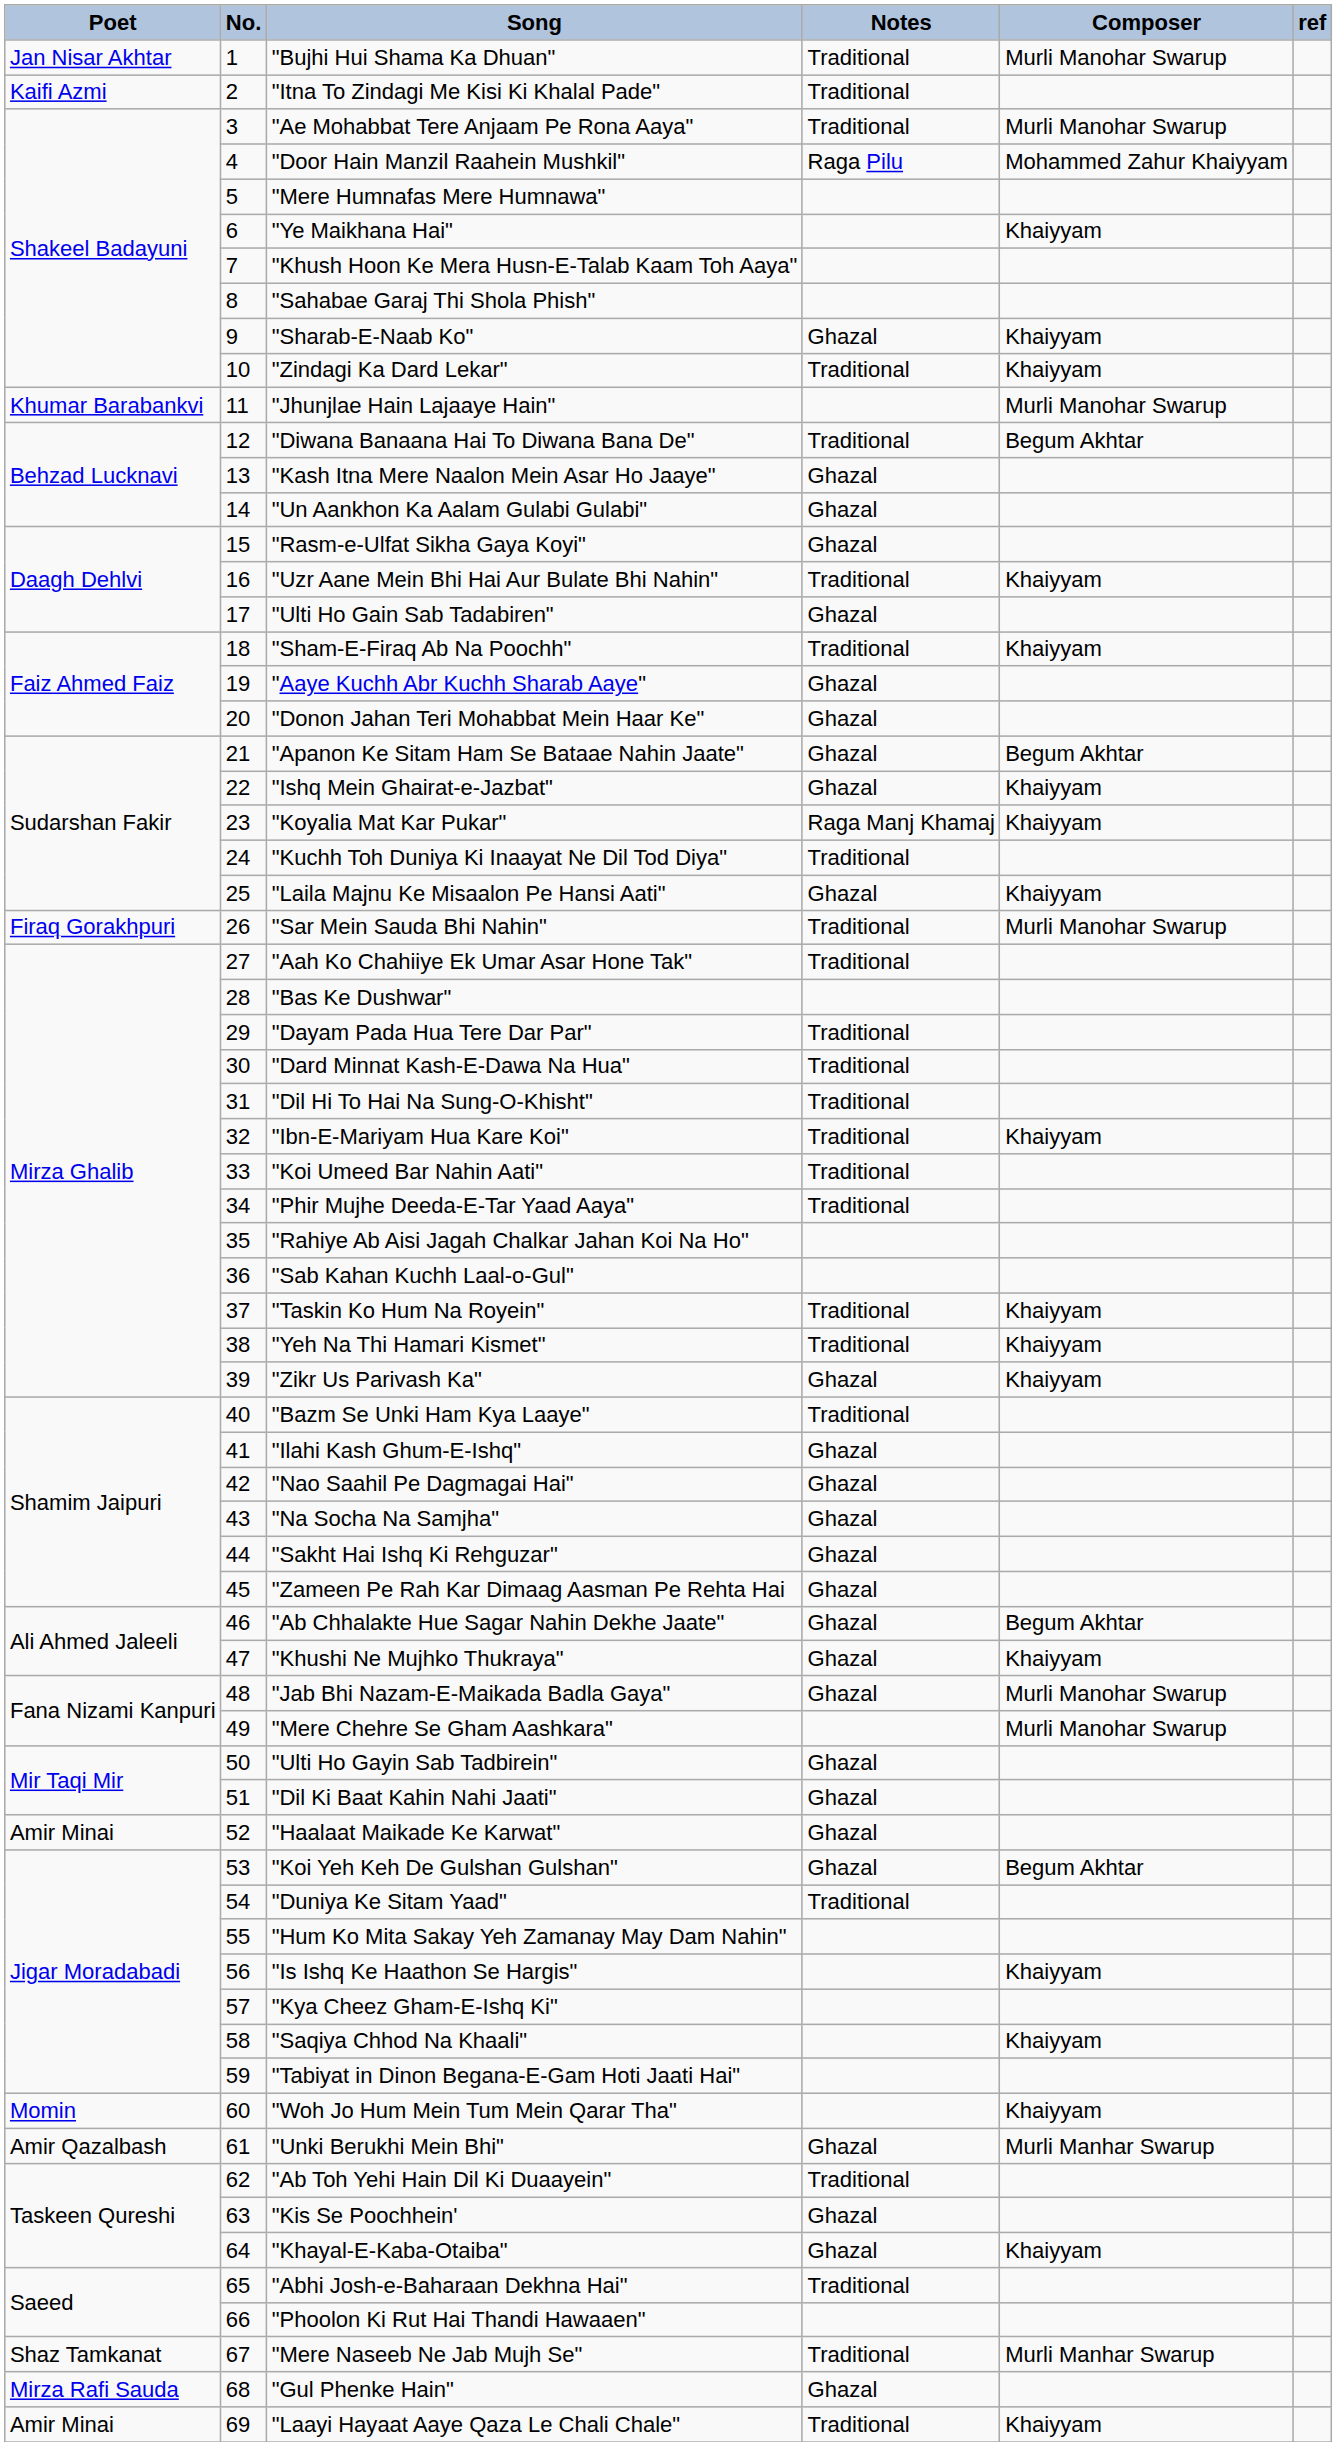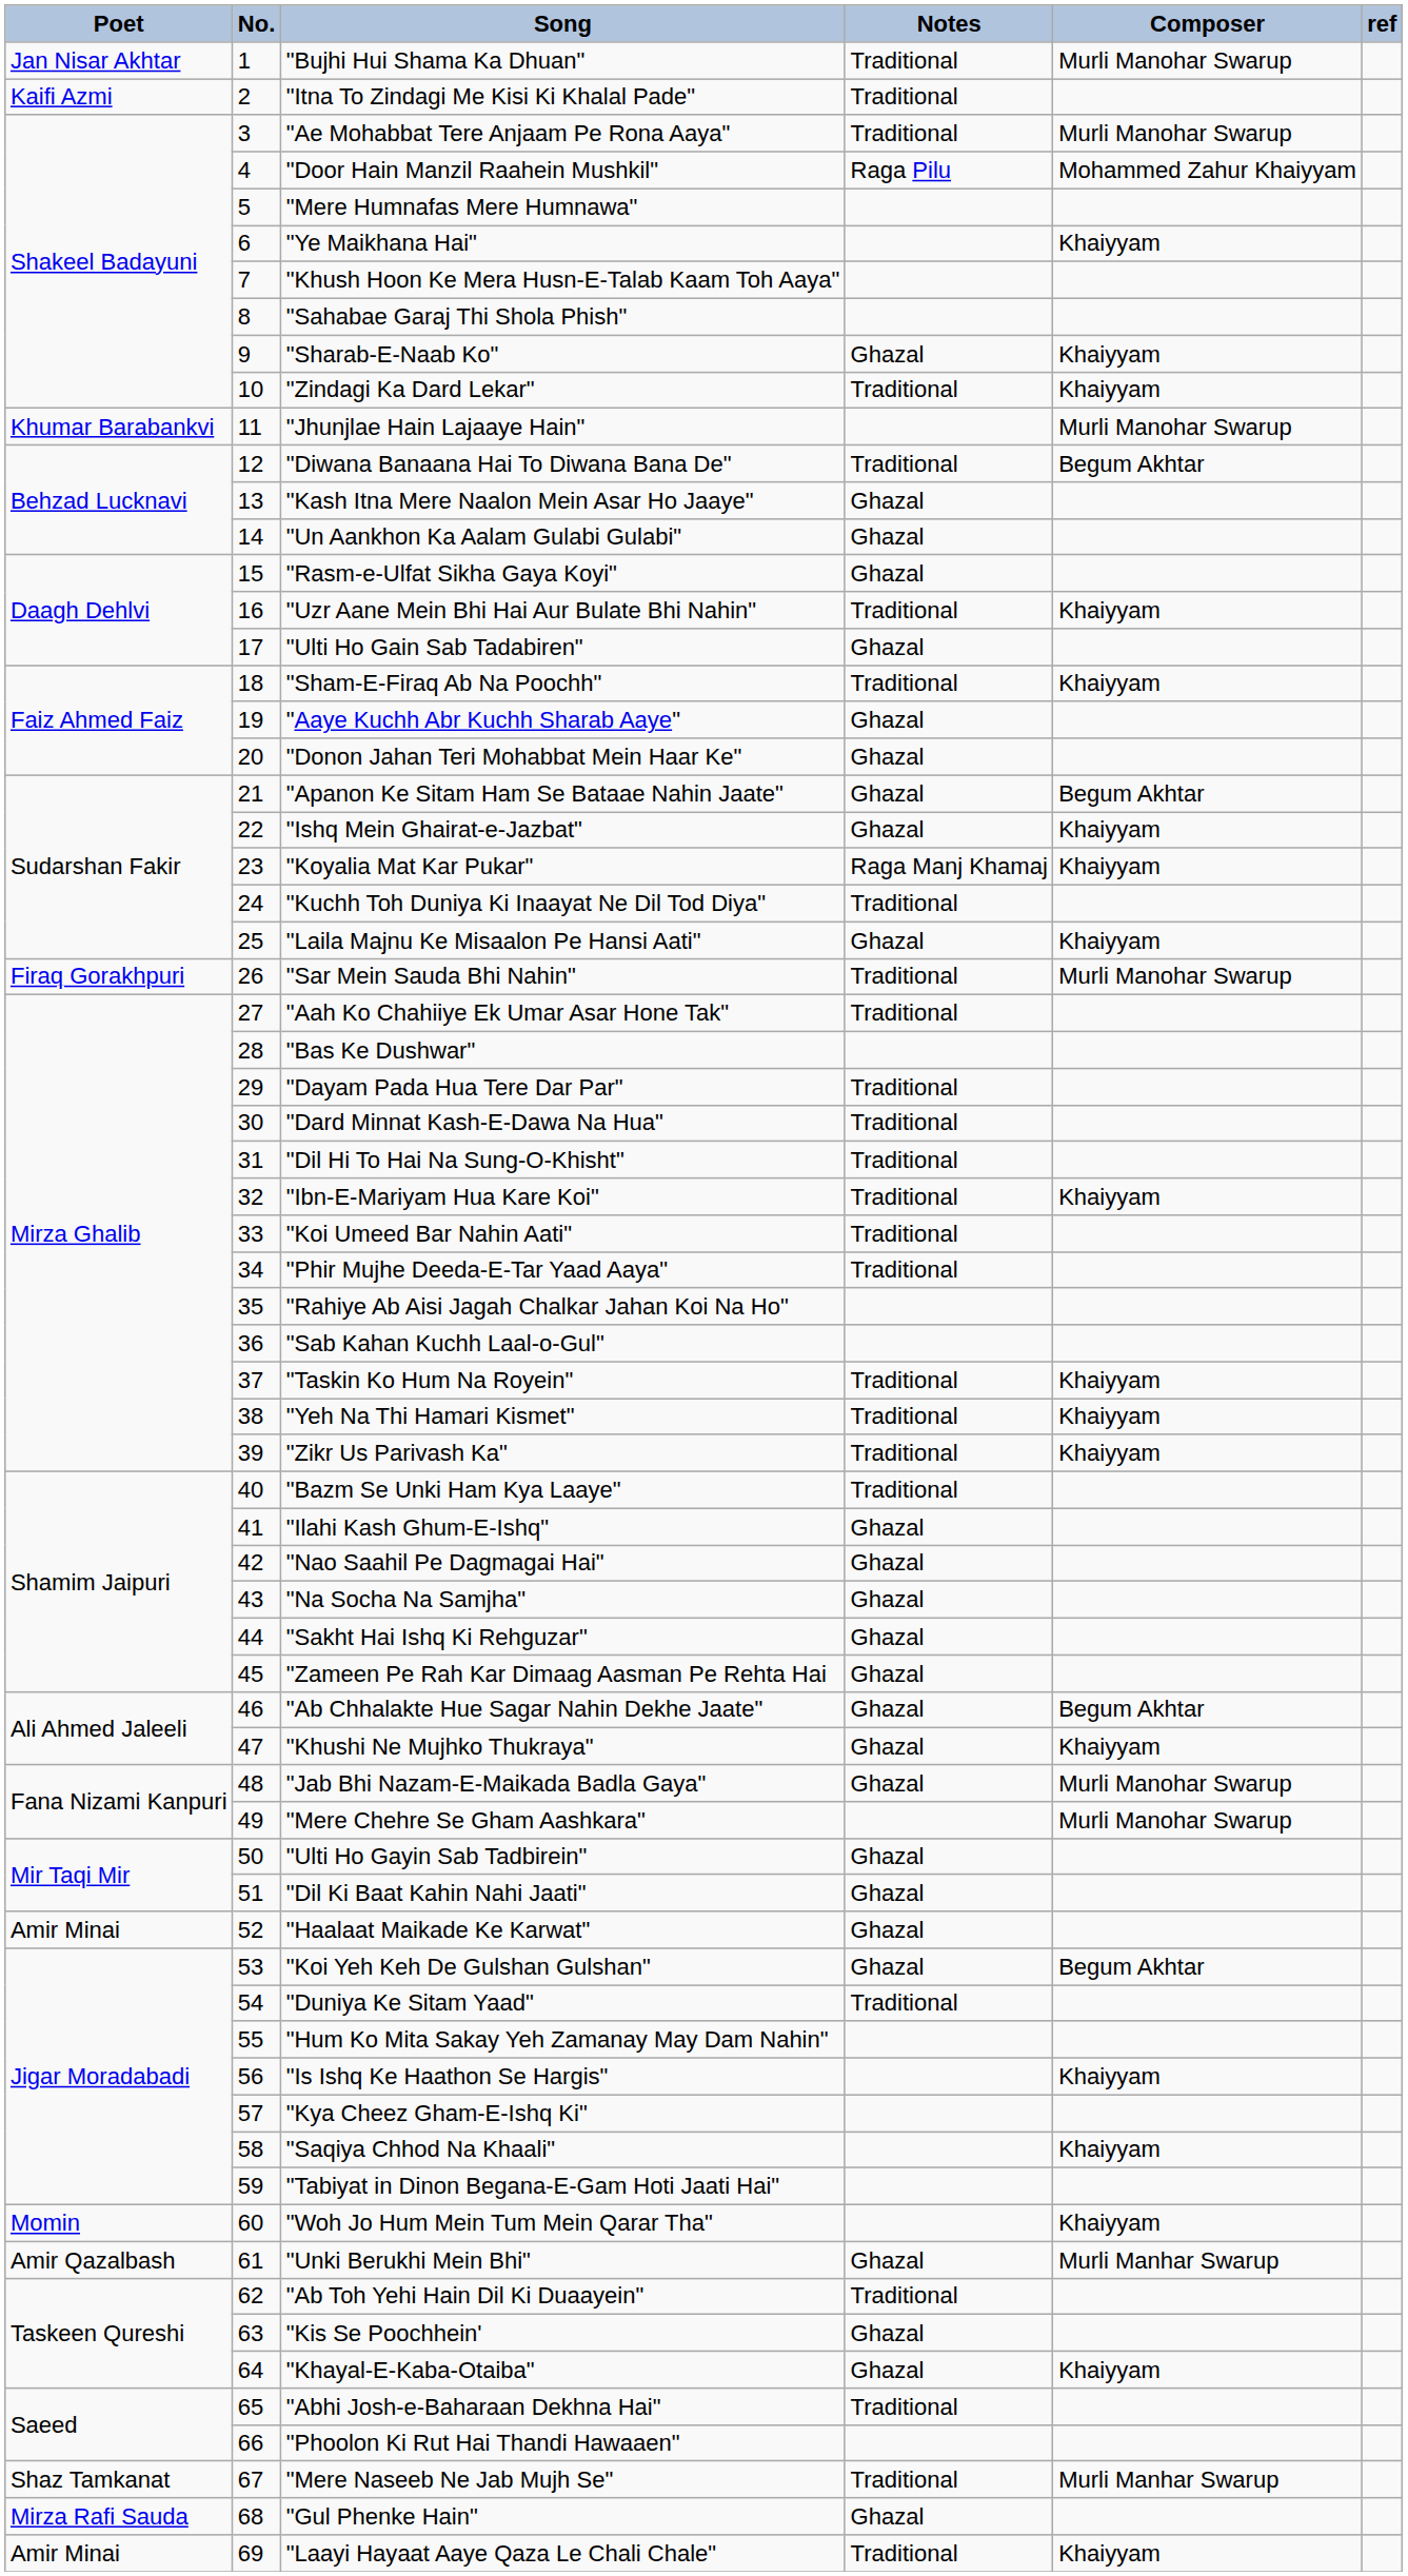"Zikr Us Parivash Ka" | Notes: Ghazal -> Traditional
